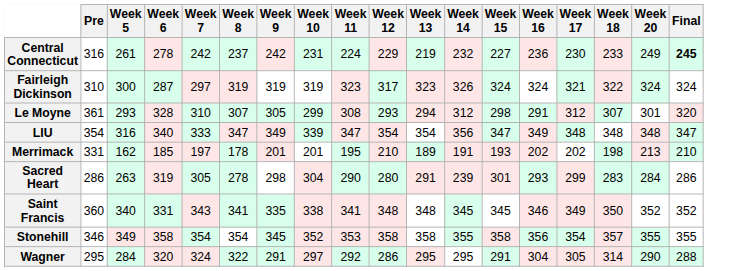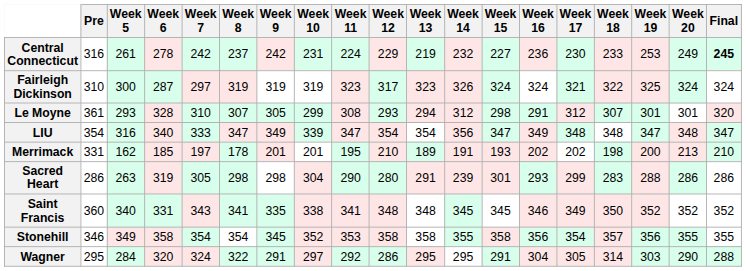+ column: Week 19 | 253 | 325 | 301 | 347 | 200 | 288 | 352 | 356 | 303
Sacred Heart | Week 8: 278 -> 298
Sacred Heart | Week 20: 284 -> 286
